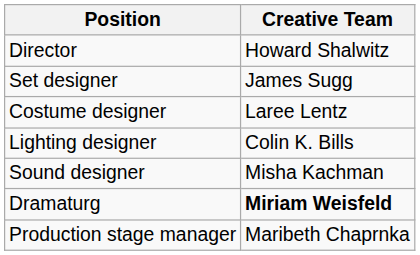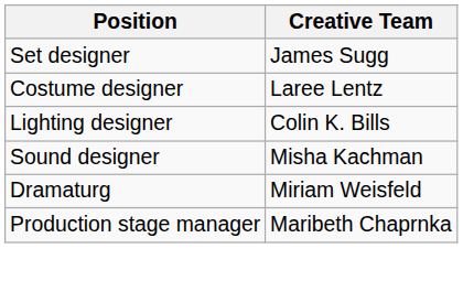- row: Director | Howard Shalwitz
Dramaturg | Creative Team: bold -> normal
